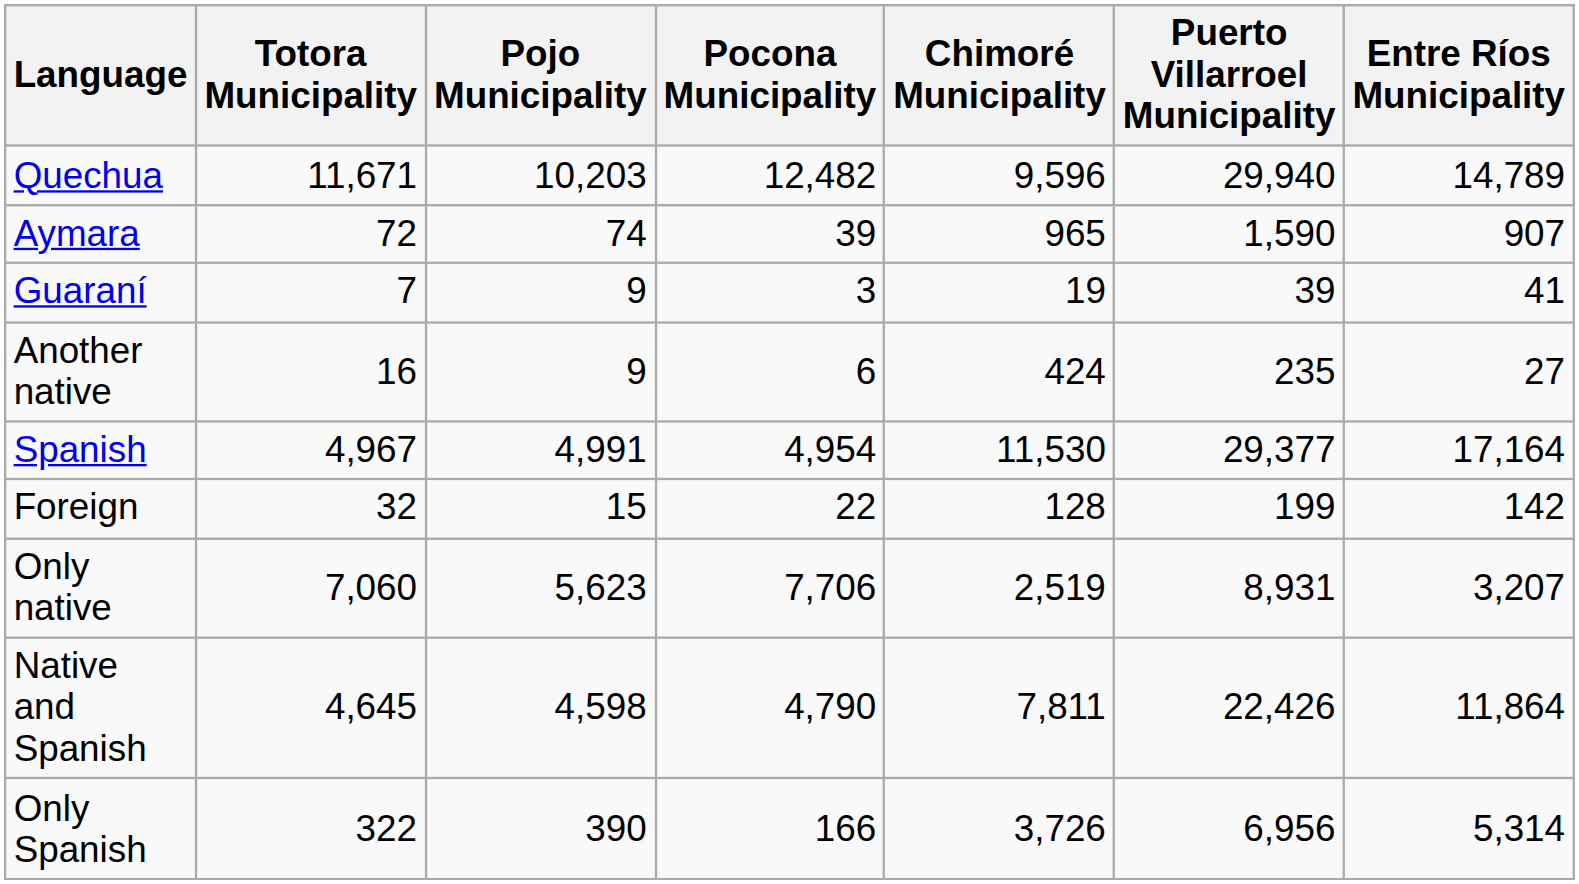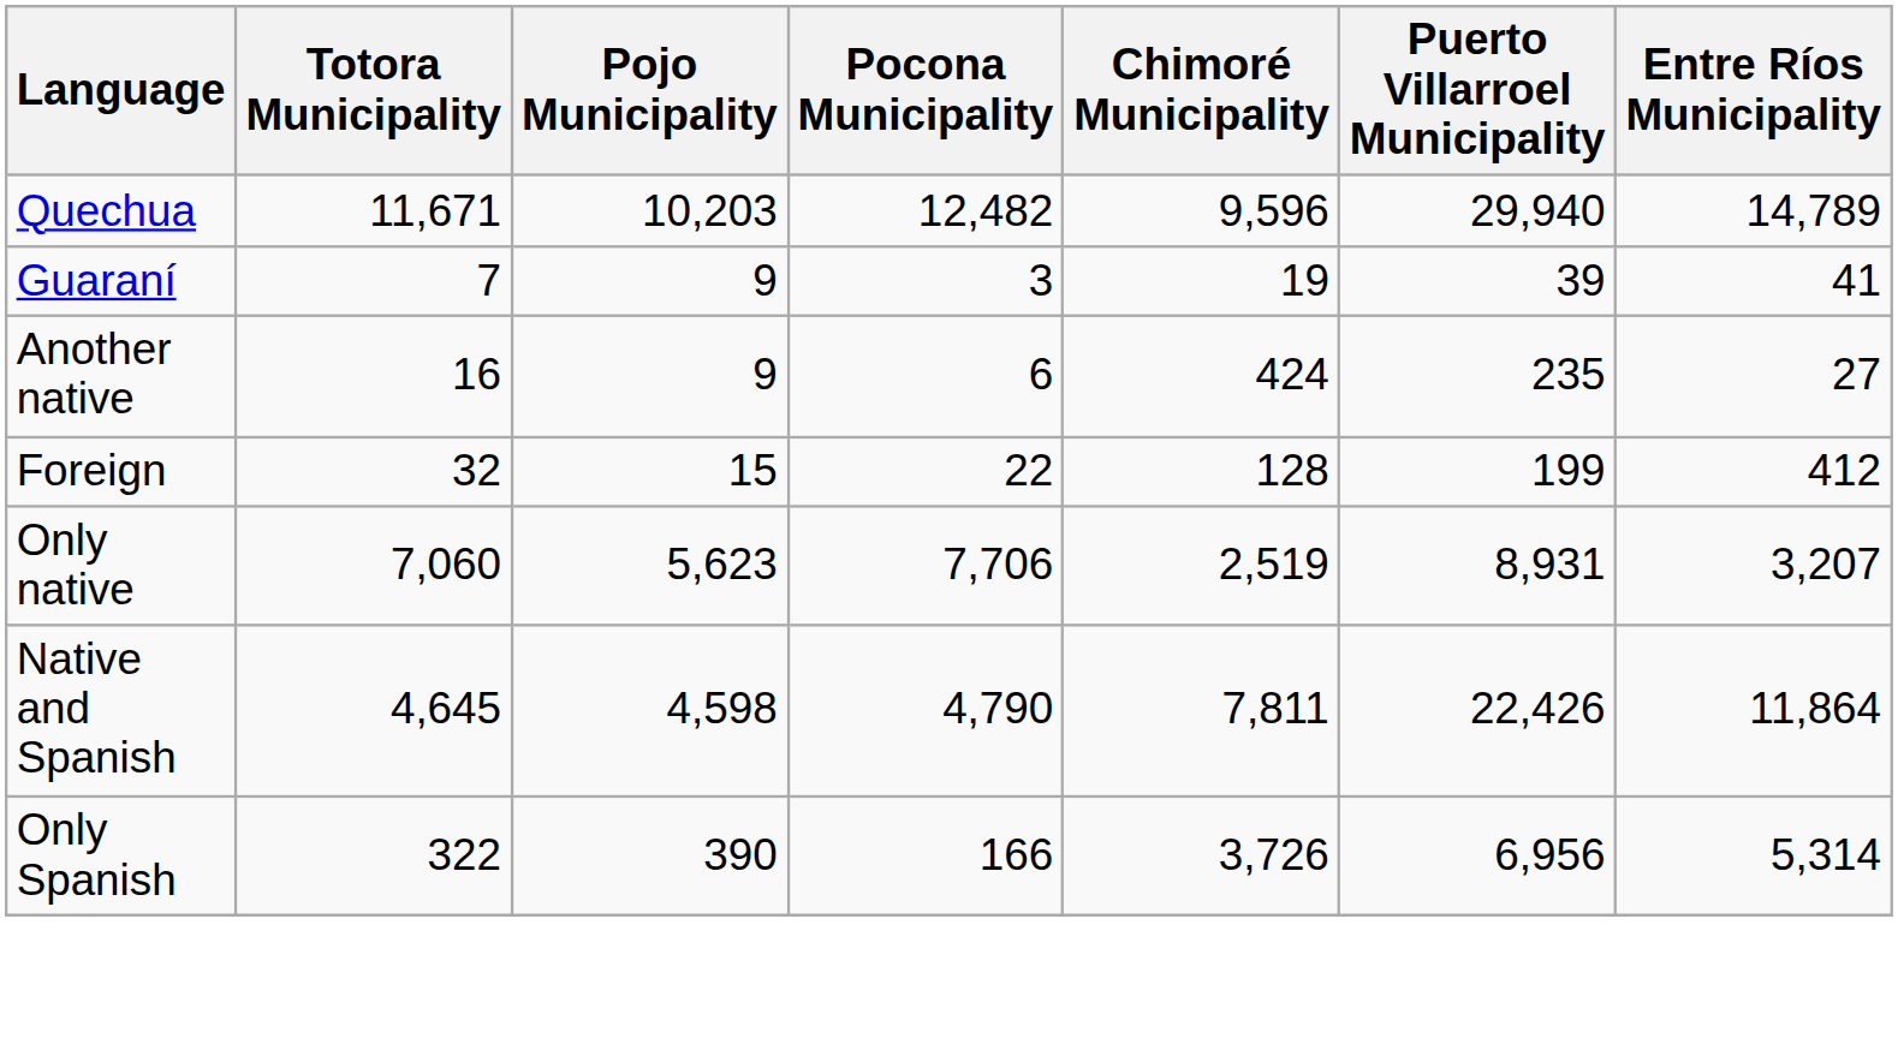- row: Aymara | 72 | 74 | 39 | 965 | 1,590 | 907
- row: Spanish | 4,967 | 4,991 | 4,954 | 11,530 | 29,377 | 17,164
Foreign | Entre Ríos Municipality: 142 -> 412
